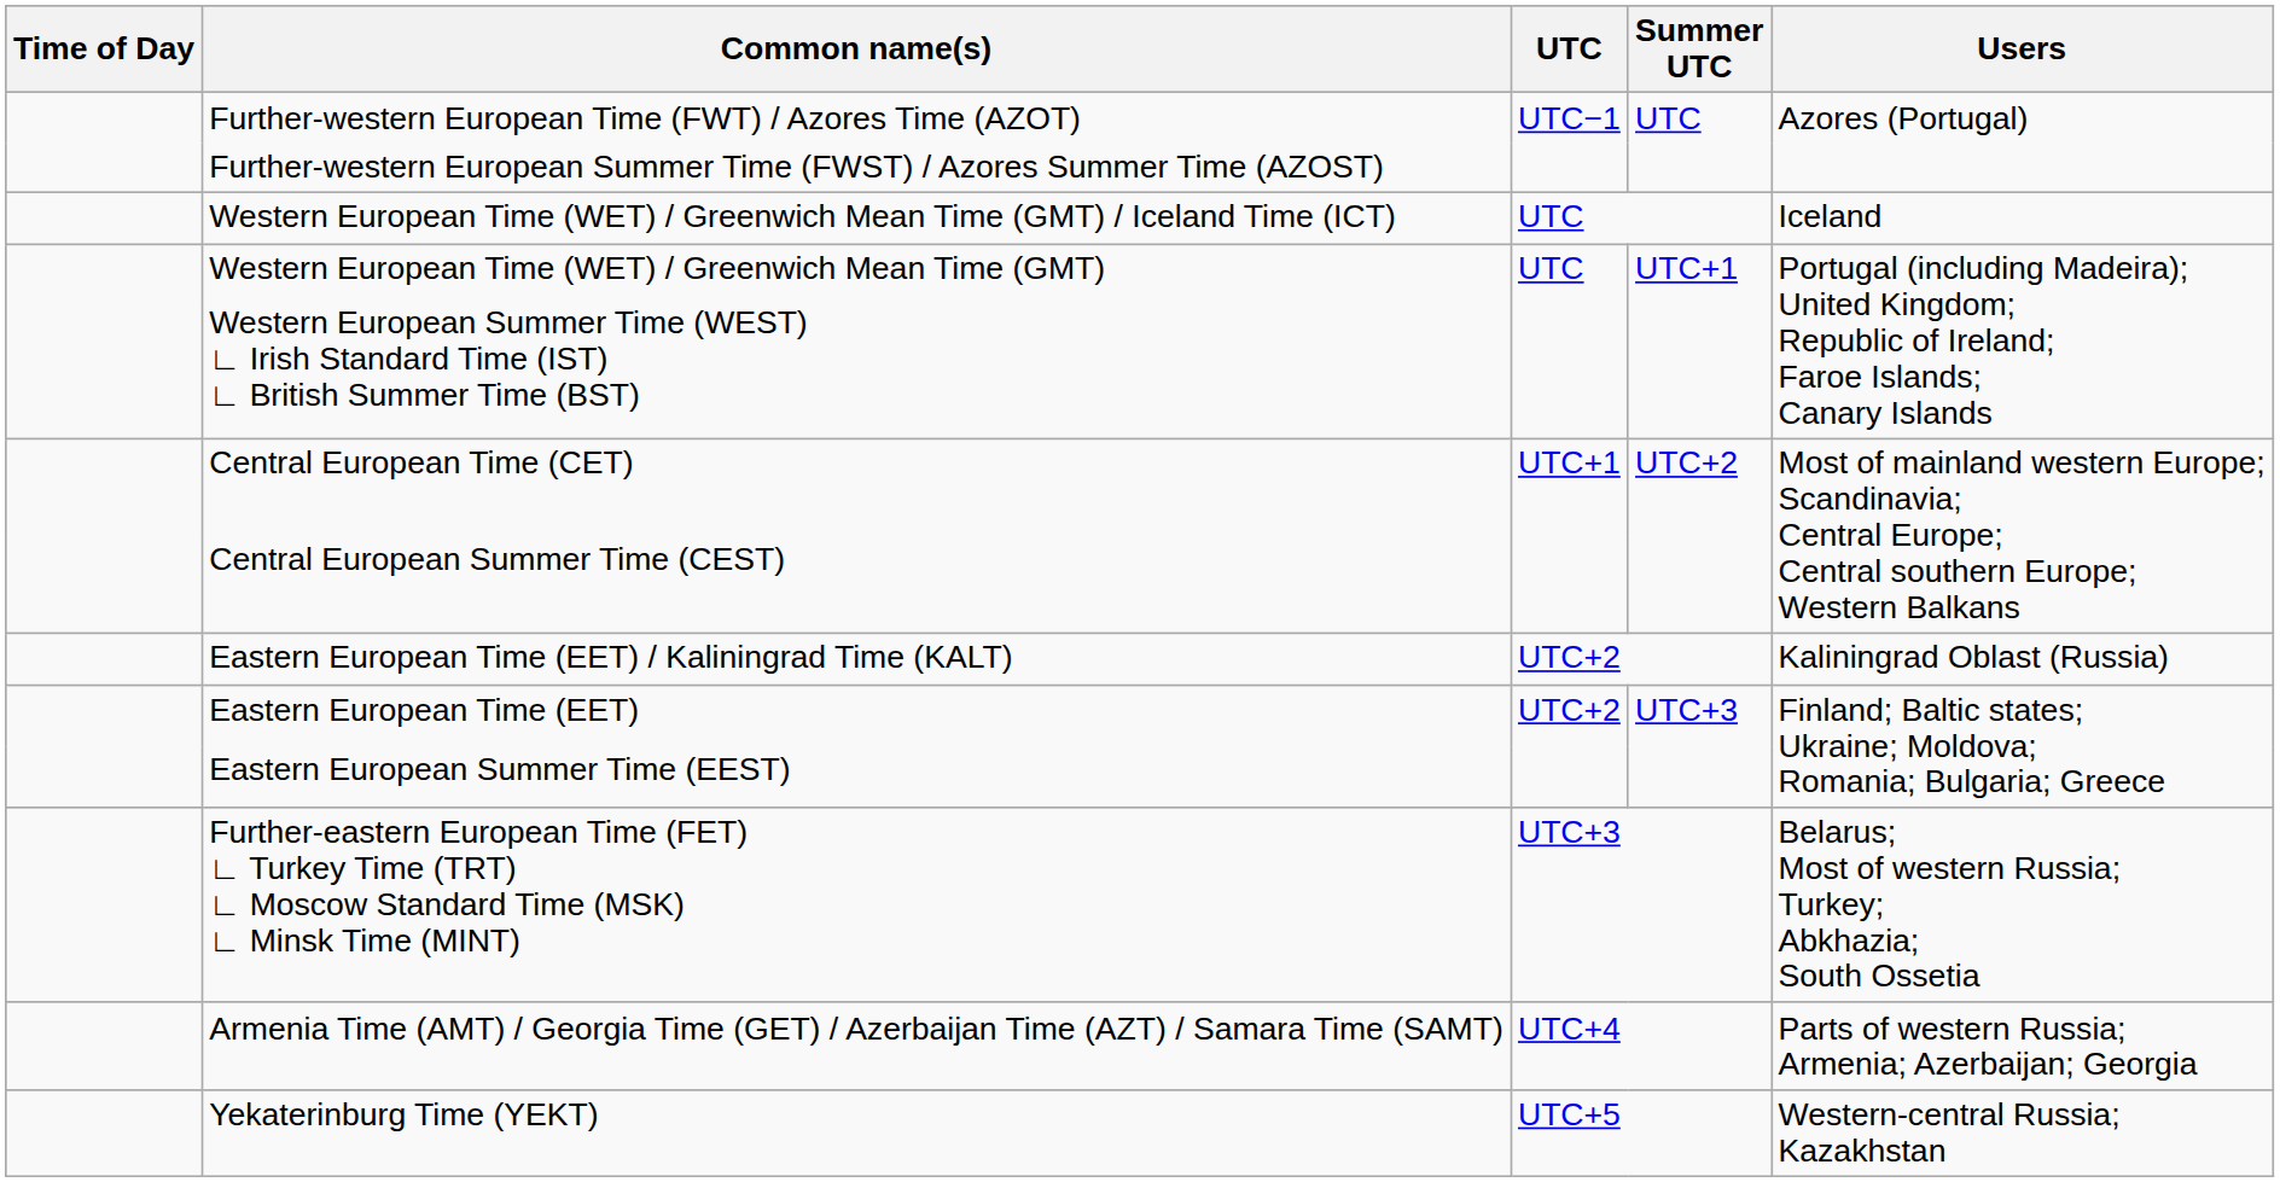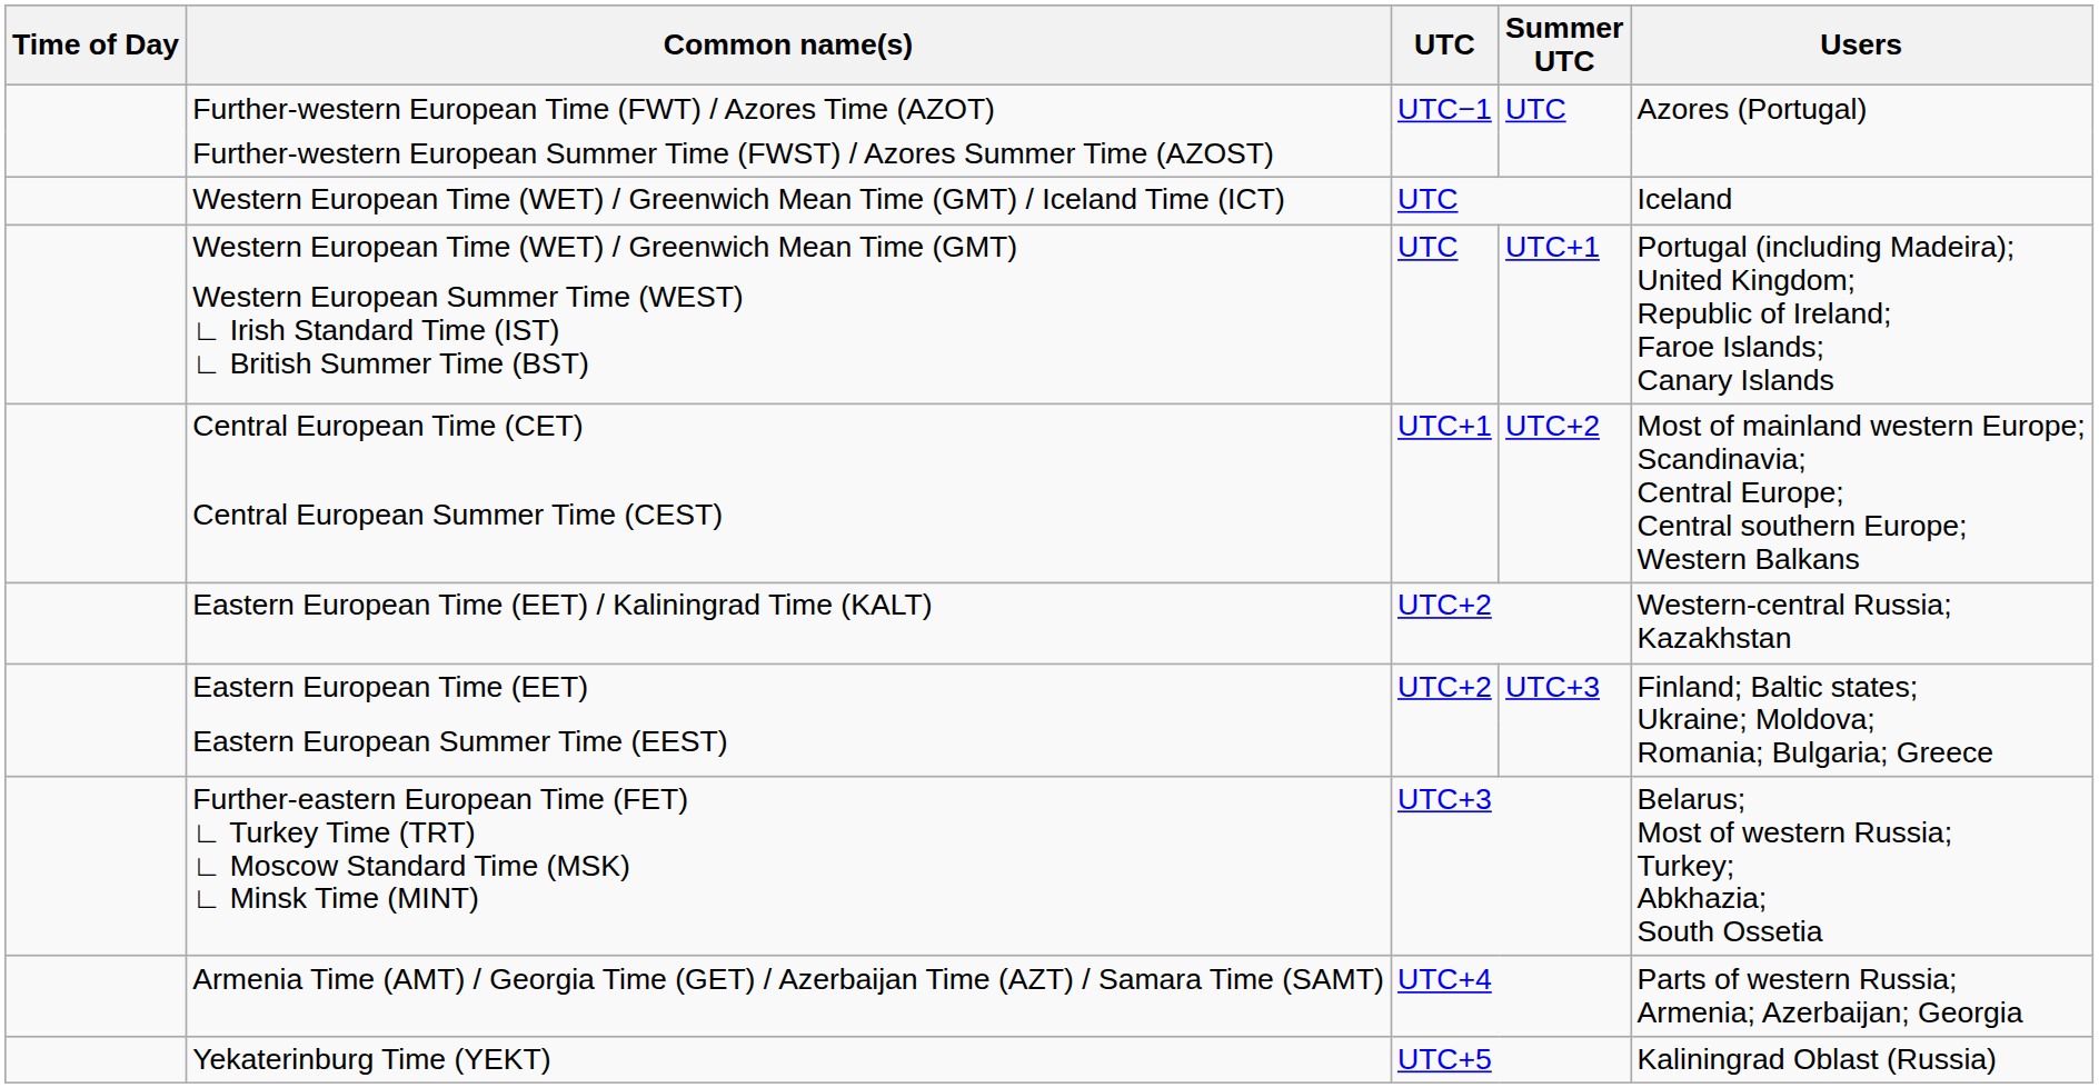Eastern European Time (EET) / Kaliningrad Time (KALT) | Users: Kaliningrad Oblast (Russia) -> Western-central Russia; Kazakhstan
Yekaterinburg Time (YEKT) | Users: Western-central Russia; Kazakhstan -> Kaliningrad Oblast (Russia)
